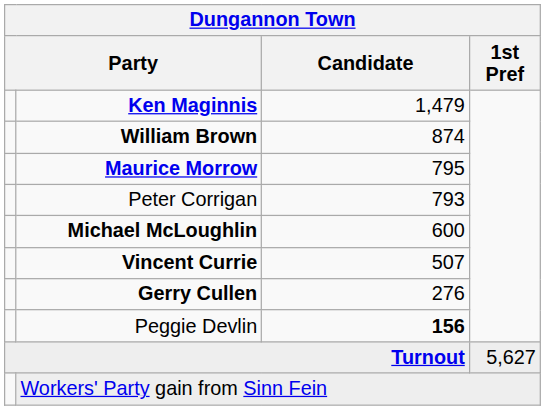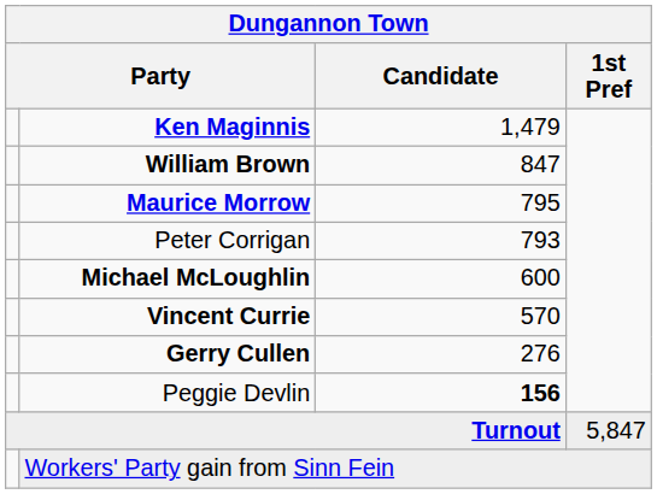William Brown | Candidate: 874 -> 847
Vincent Currie | Candidate: 507 -> 570
Turnout | 1st Pref: 5,627 -> 5,847
